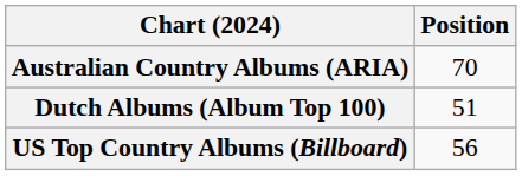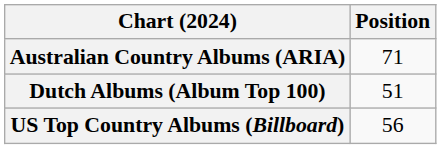Australian Country Albums (ARIA) | Position: 70 -> 71
